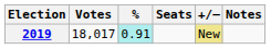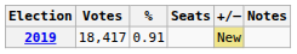2019 | Votes: 18,017 -> 18,417
2019 | %: paleturquoise background -> no background
